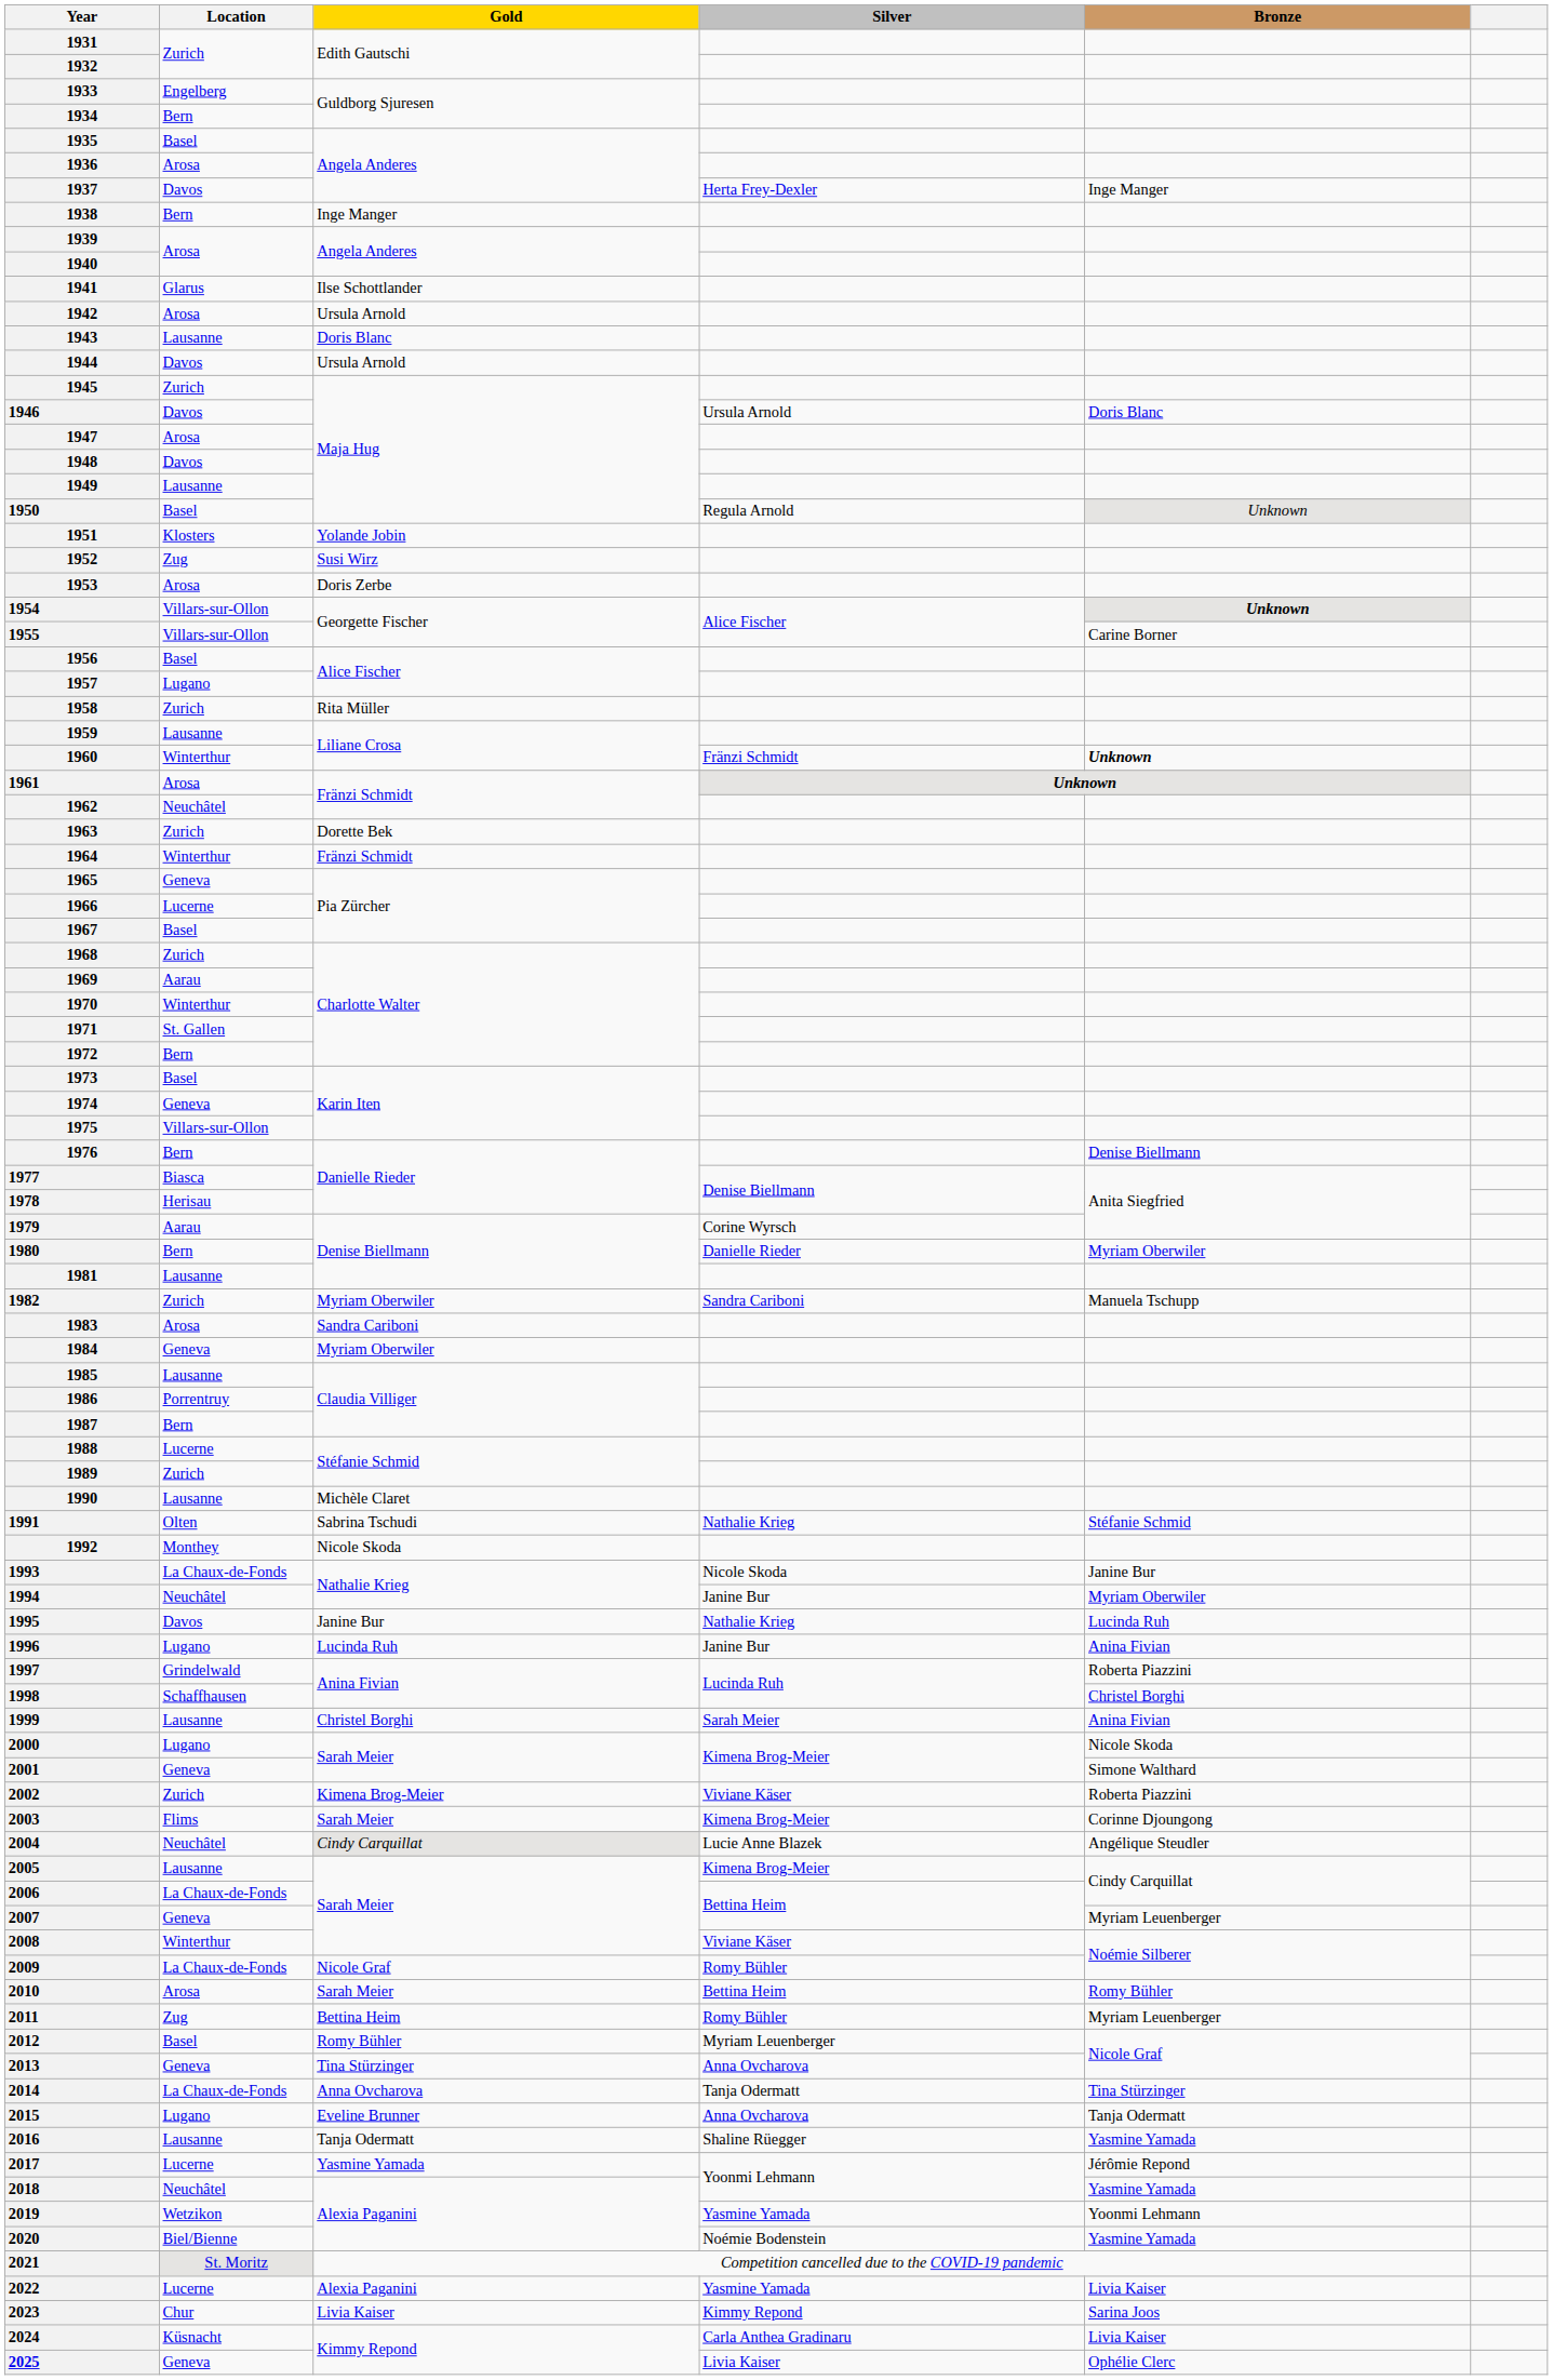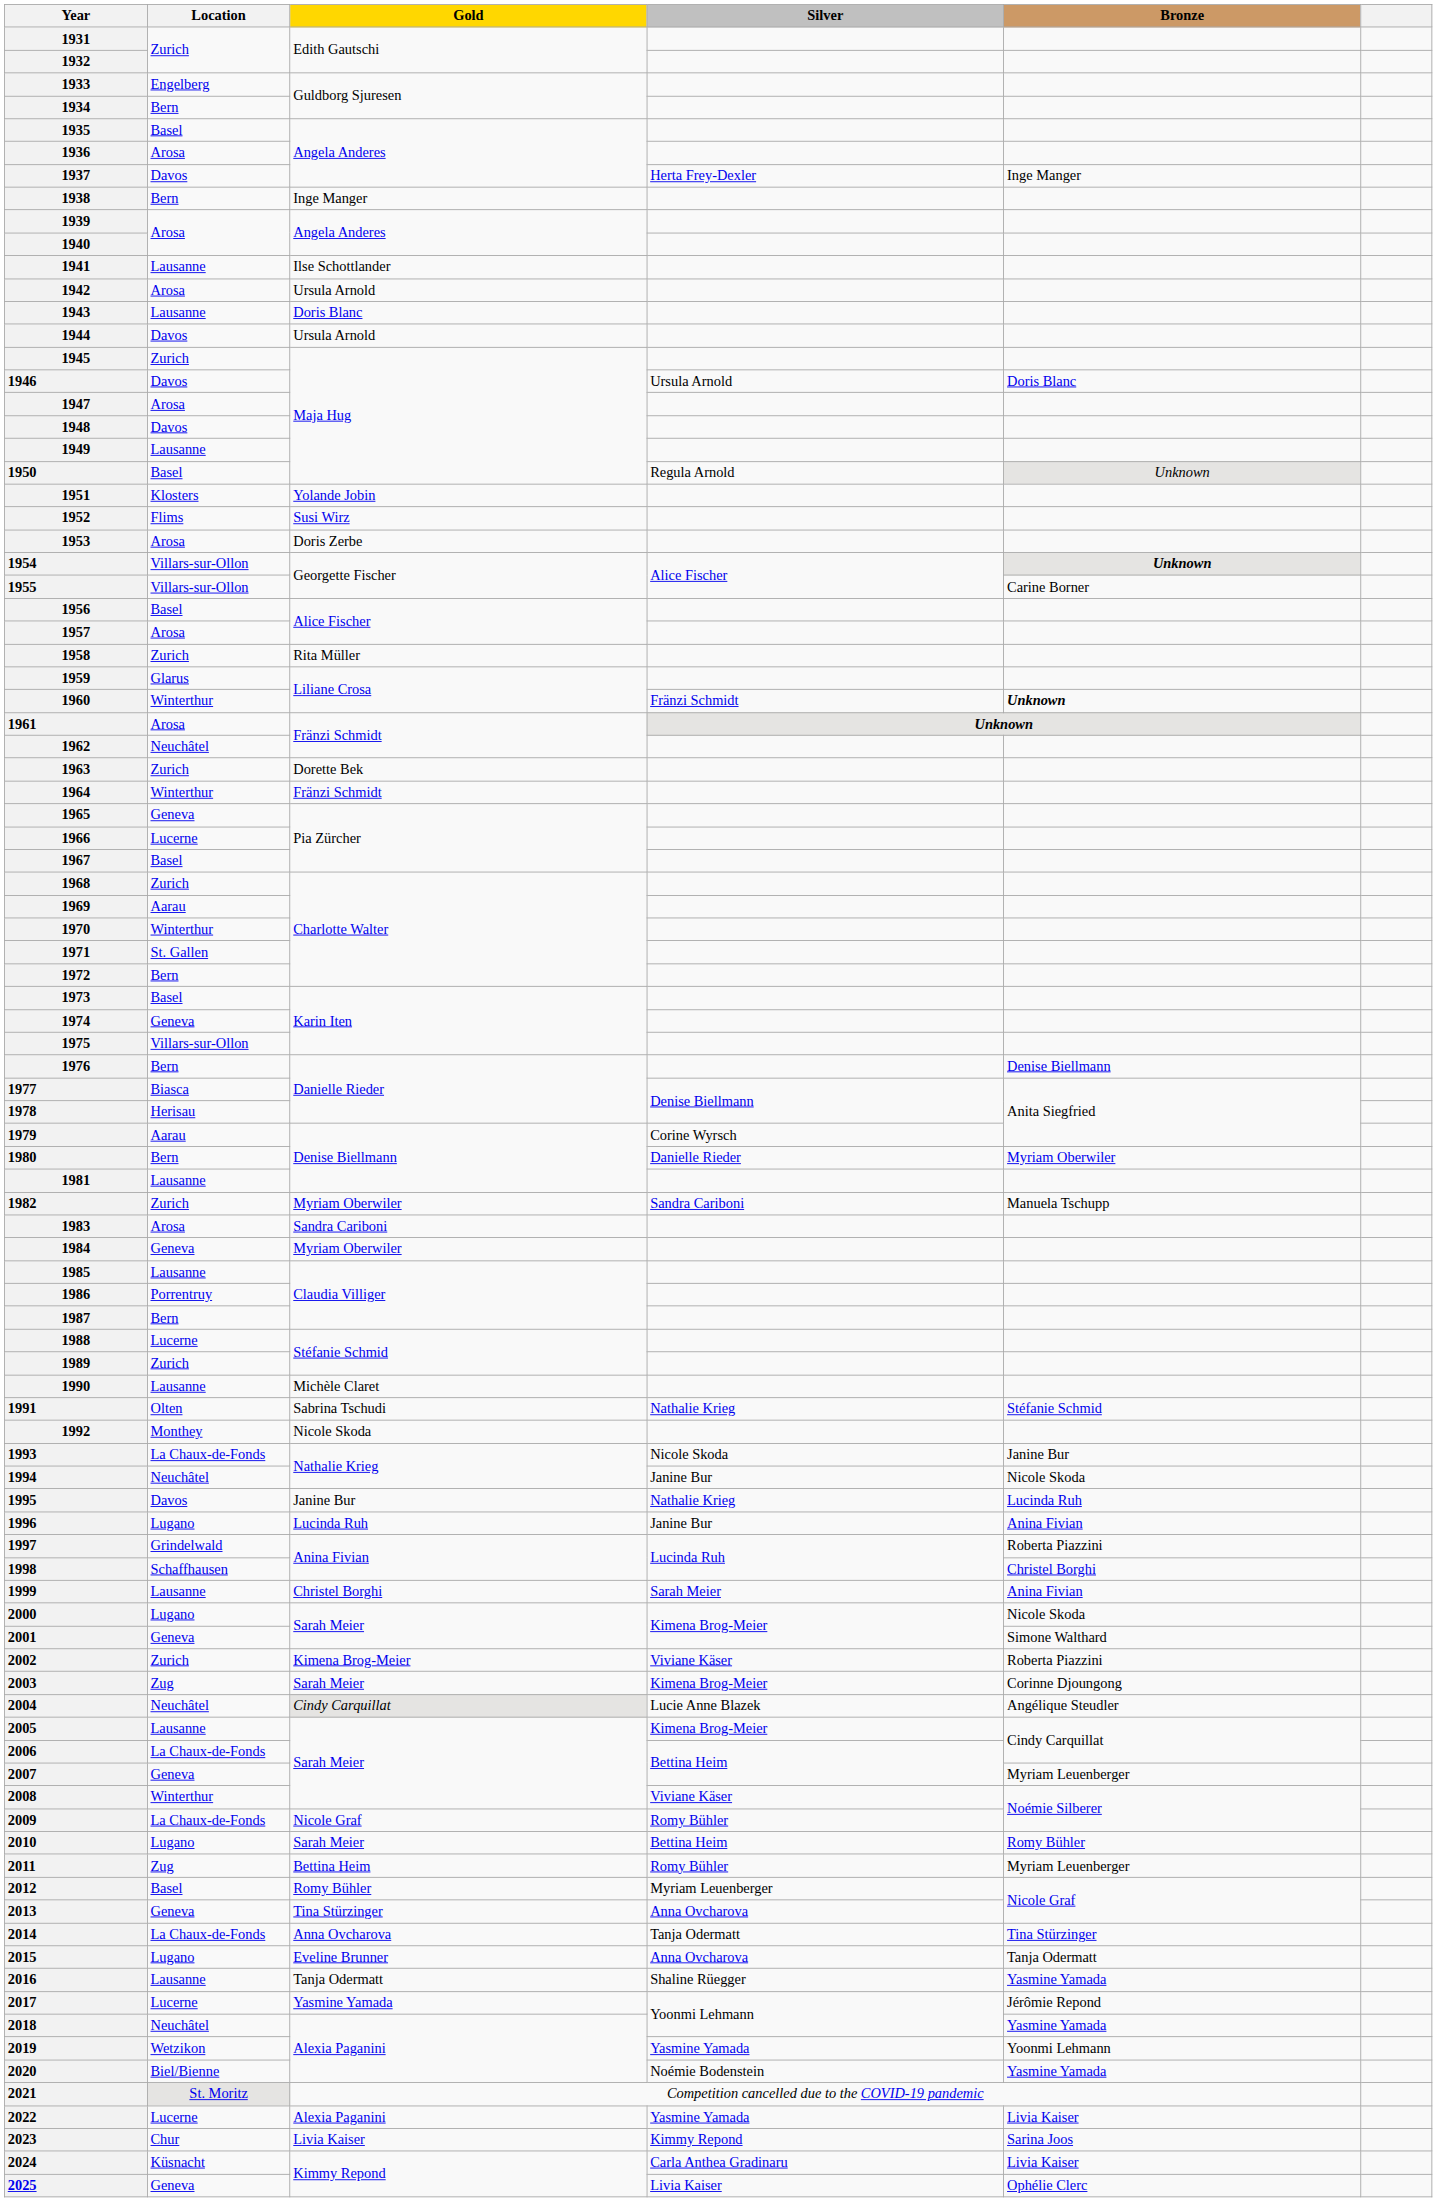1941 | Location: Glarus -> Lausanne
1952 | Location: Zug -> Flims
1957 | Location: Lugano -> Arosa
1959 | Location: Lausanne -> Glarus
1994 | Bronze: Myriam Oberwiler -> Nicole Skoda
2003 | Location: Flims -> Zug
2010 | Location: Arosa -> Lugano
